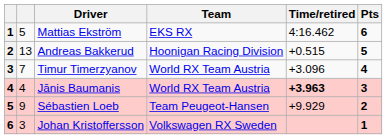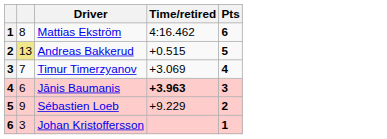- column: Team | EKS RX | Hoonigan Racing Division | World RX Team Austria | World RX Team Austria | Team Peugeot-Hansen | Volkswagen RX Sweden
Mattias Ekström | column 2: 5 -> 8
Andreas Bakkerud | column 2: no background -> khaki background
Timur Timerzyanov | Time/retired: +3.096 -> +3.069
Jānis Baumanis | column 2: 4 -> 6
Sébastien Loeb | Time/retired: +9.929 -> +9.229
